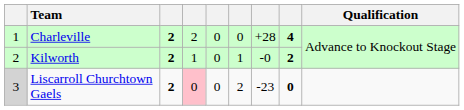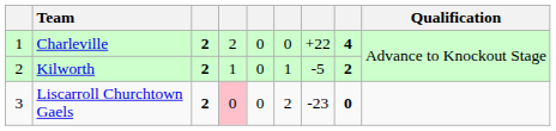Charleville | column 7: +28 -> +22
Kilworth | column 7: -0 -> -5
Liscarroll Churchtown Gaels | column 1: lightgrey background -> no background
